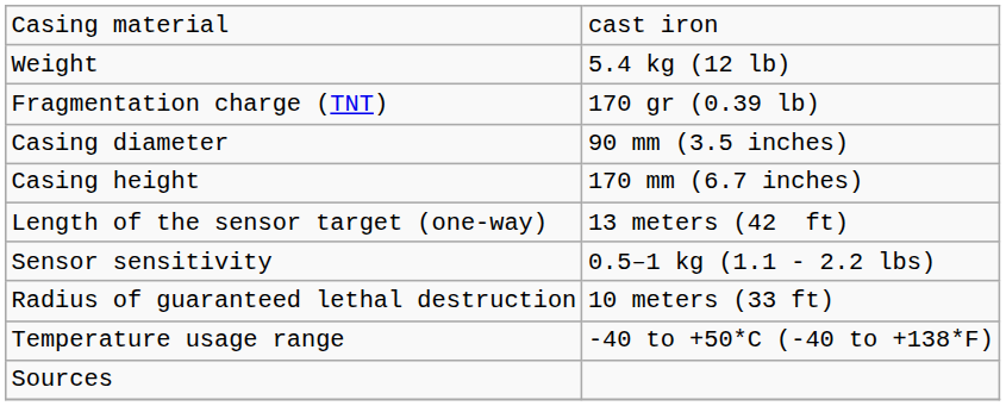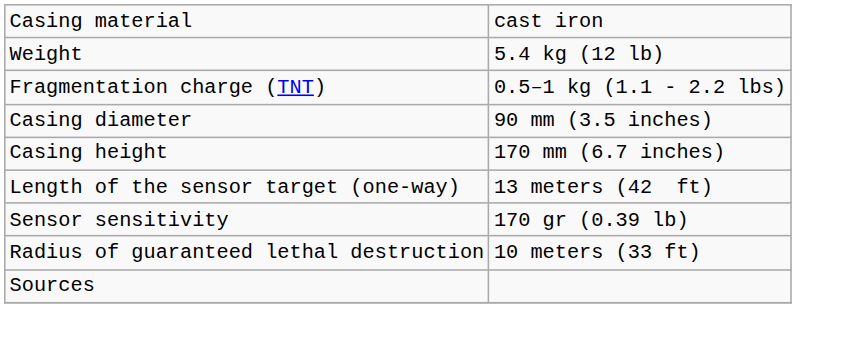Fragmentation charge (TNT) | column 2: 170 gr (0.39 lb) -> 0.5–1 kg (1.1 - 2.2 lbs)
Sensor sensitivity | column 2: 0.5–1 kg (1.1 - 2.2 lbs) -> 170 gr (0.39 lb)
- row: Temperature usage range | -40 to +50*C (-40 to +138*F)
